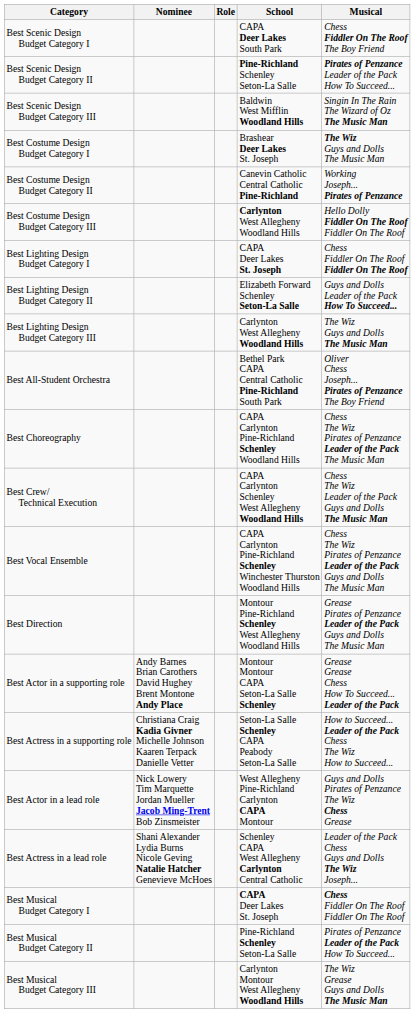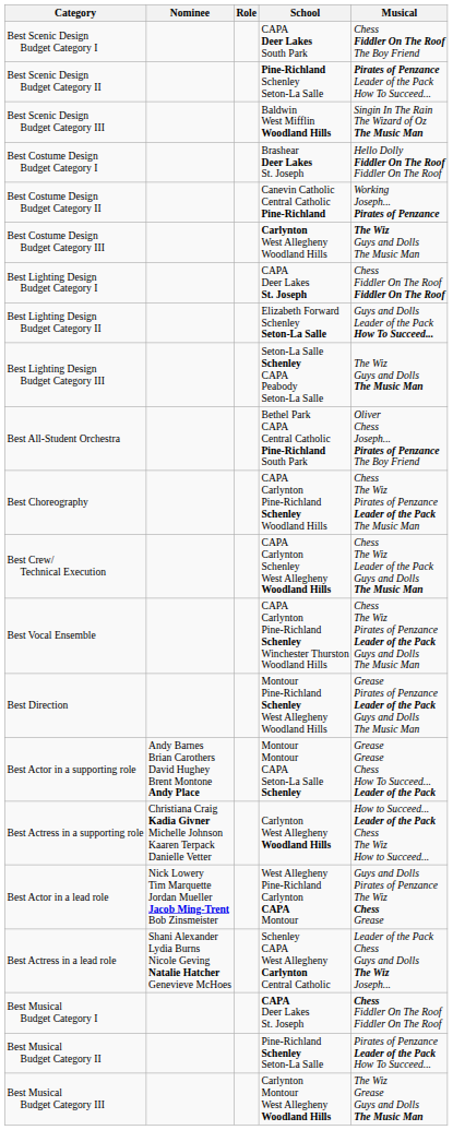Best Costume Design Budget Category I | Musical: The Wiz Guys and Dolls The Music Man -> Hello Dolly Fiddler On The Roof Fiddler On The Roof
Best Costume Design Budget Category III | Musical: Hello Dolly Fiddler On The Roof Fiddler On The Roof -> The Wiz Guys and Dolls The Music Man
Best Lighting Design Budget Category III | School: Carlynton West Allegheny Woodland Hills -> Seton-La Salle Schenley CAPA Peabody Seton-La Salle
Best Actress in a supporting role | School: Seton-La Salle Schenley CAPA Peabody Seton-La Salle -> Carlynton West Allegheny Woodland Hills
